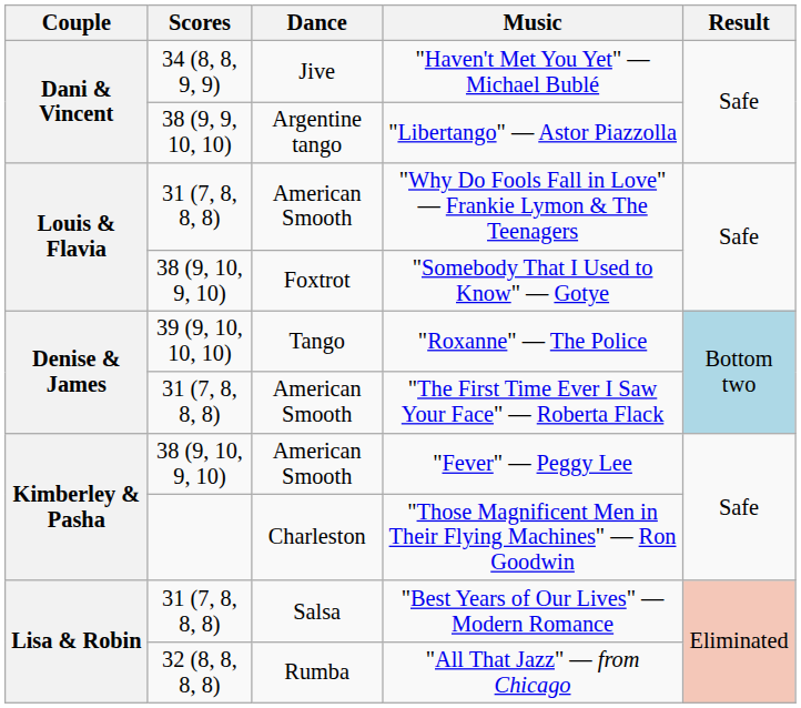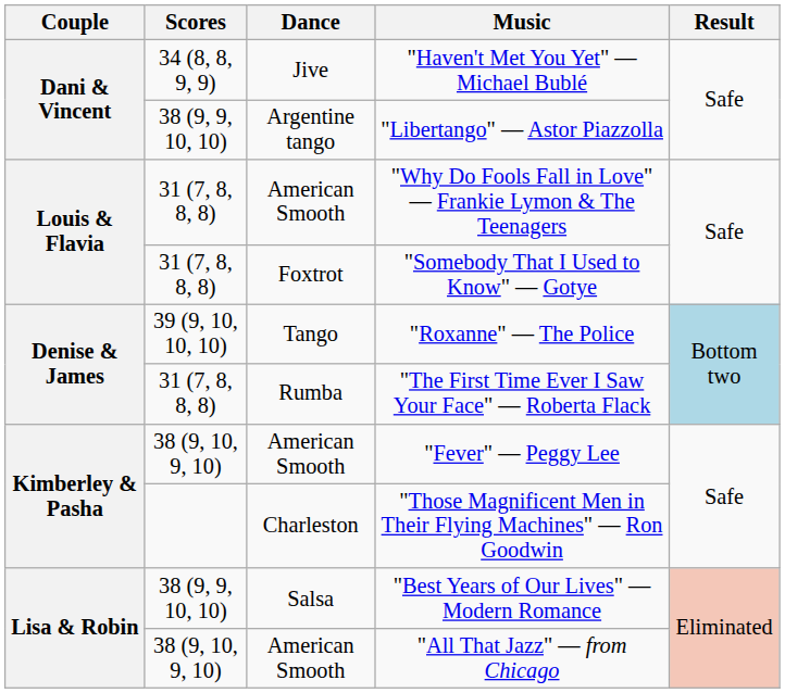"Somebody That I Used to Know" — Gotye | Scores: 38 (9, 10, 9, 10) -> 31 (7, 8, 8, 8)
"The First Time Ever I Saw Your Face" — Roberta Flack | Dance: American Smooth -> Rumba
"Best Years of Our Lives" — Modern Romance | Scores: 31 (7, 8, 8, 8) -> 38 (9, 9, 10, 10)
"All That Jazz" — from Chicago | Scores: 32 (8, 8, 8, 8) -> 38 (9, 10, 9, 10)
"All That Jazz" — from Chicago | Dance: Rumba -> American Smooth
